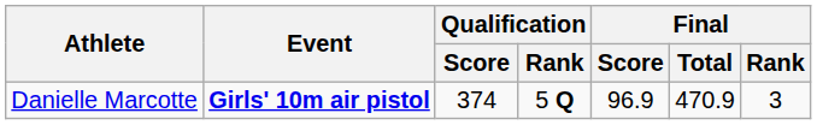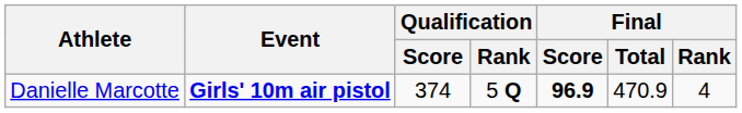Danielle Marcotte | Final / Score: normal -> bold
Danielle Marcotte | Final / Rank: 3 -> 4
